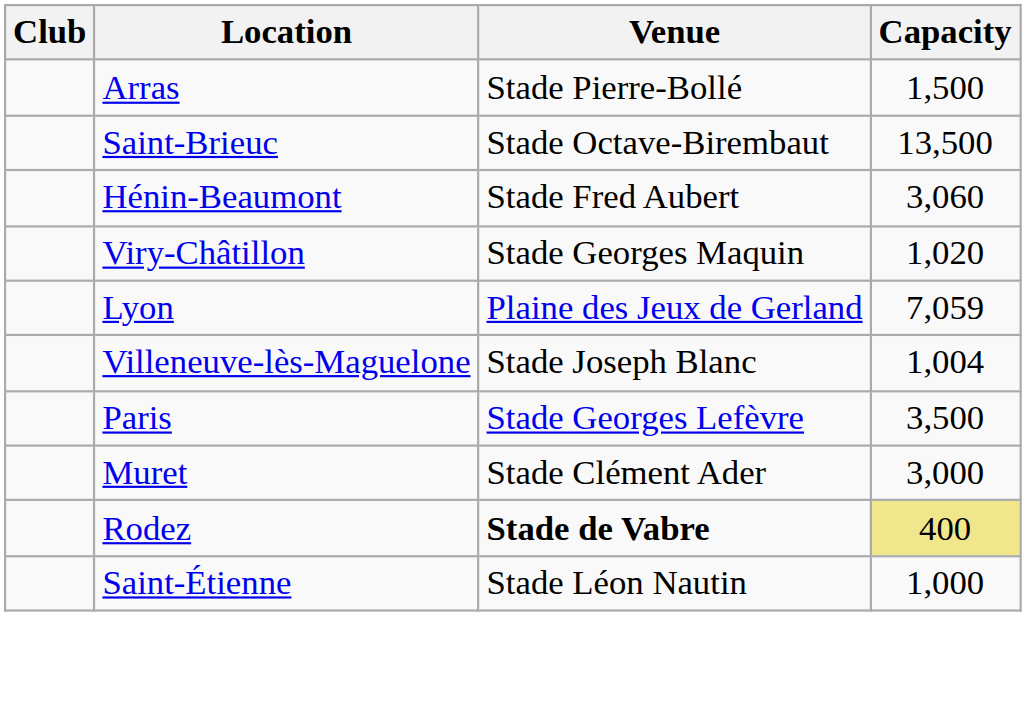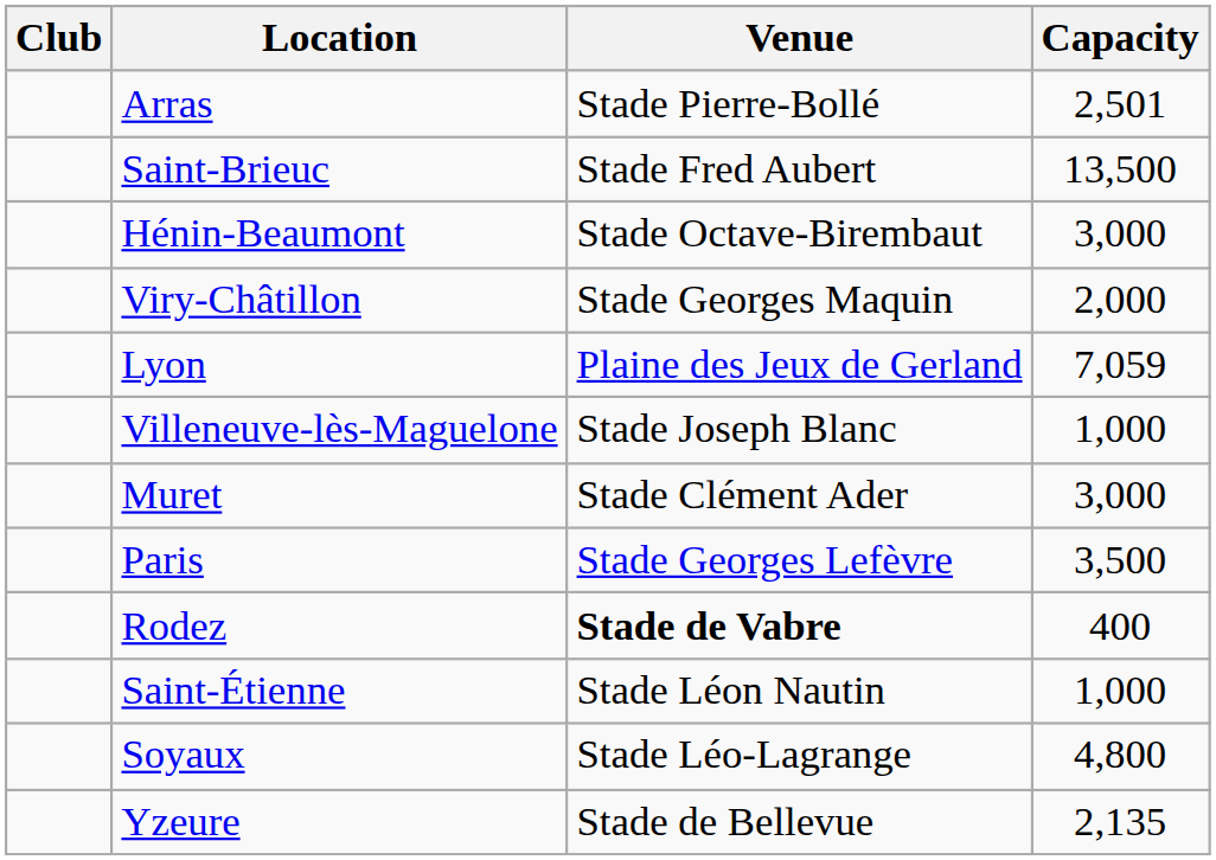Arras | Capacity: 1,500 -> 2,501
Saint-Brieuc | Venue: Stade Octave-Birembaut -> Stade Fred Aubert
Hénin-Beaumont | Venue: Stade Fred Aubert -> Stade Octave-Birembaut
Hénin-Beaumont | Capacity: 3,060 -> 3,000
Viry-Châtillon | Capacity: 1,020 -> 2,000
Villeneuve-lès-Maguelone | Capacity: 1,004 -> 1,000
rows swapped: Muret <-> Paris
Rodez | Capacity: khaki background -> no background
+ row: Soyaux | Stade Léo-Lagrange | 4,800
+ row: Yzeure | Stade de Bellevue | 2,135
